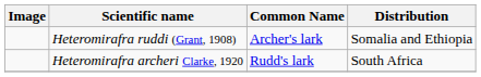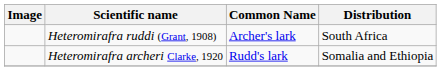Heteromirafra ruddi (Grant, 1908) | Distribution: Somalia and Ethiopia -> South Africa
Heteromirafra archeri Clarke, 1920 | Distribution: South Africa -> Somalia and Ethiopia
